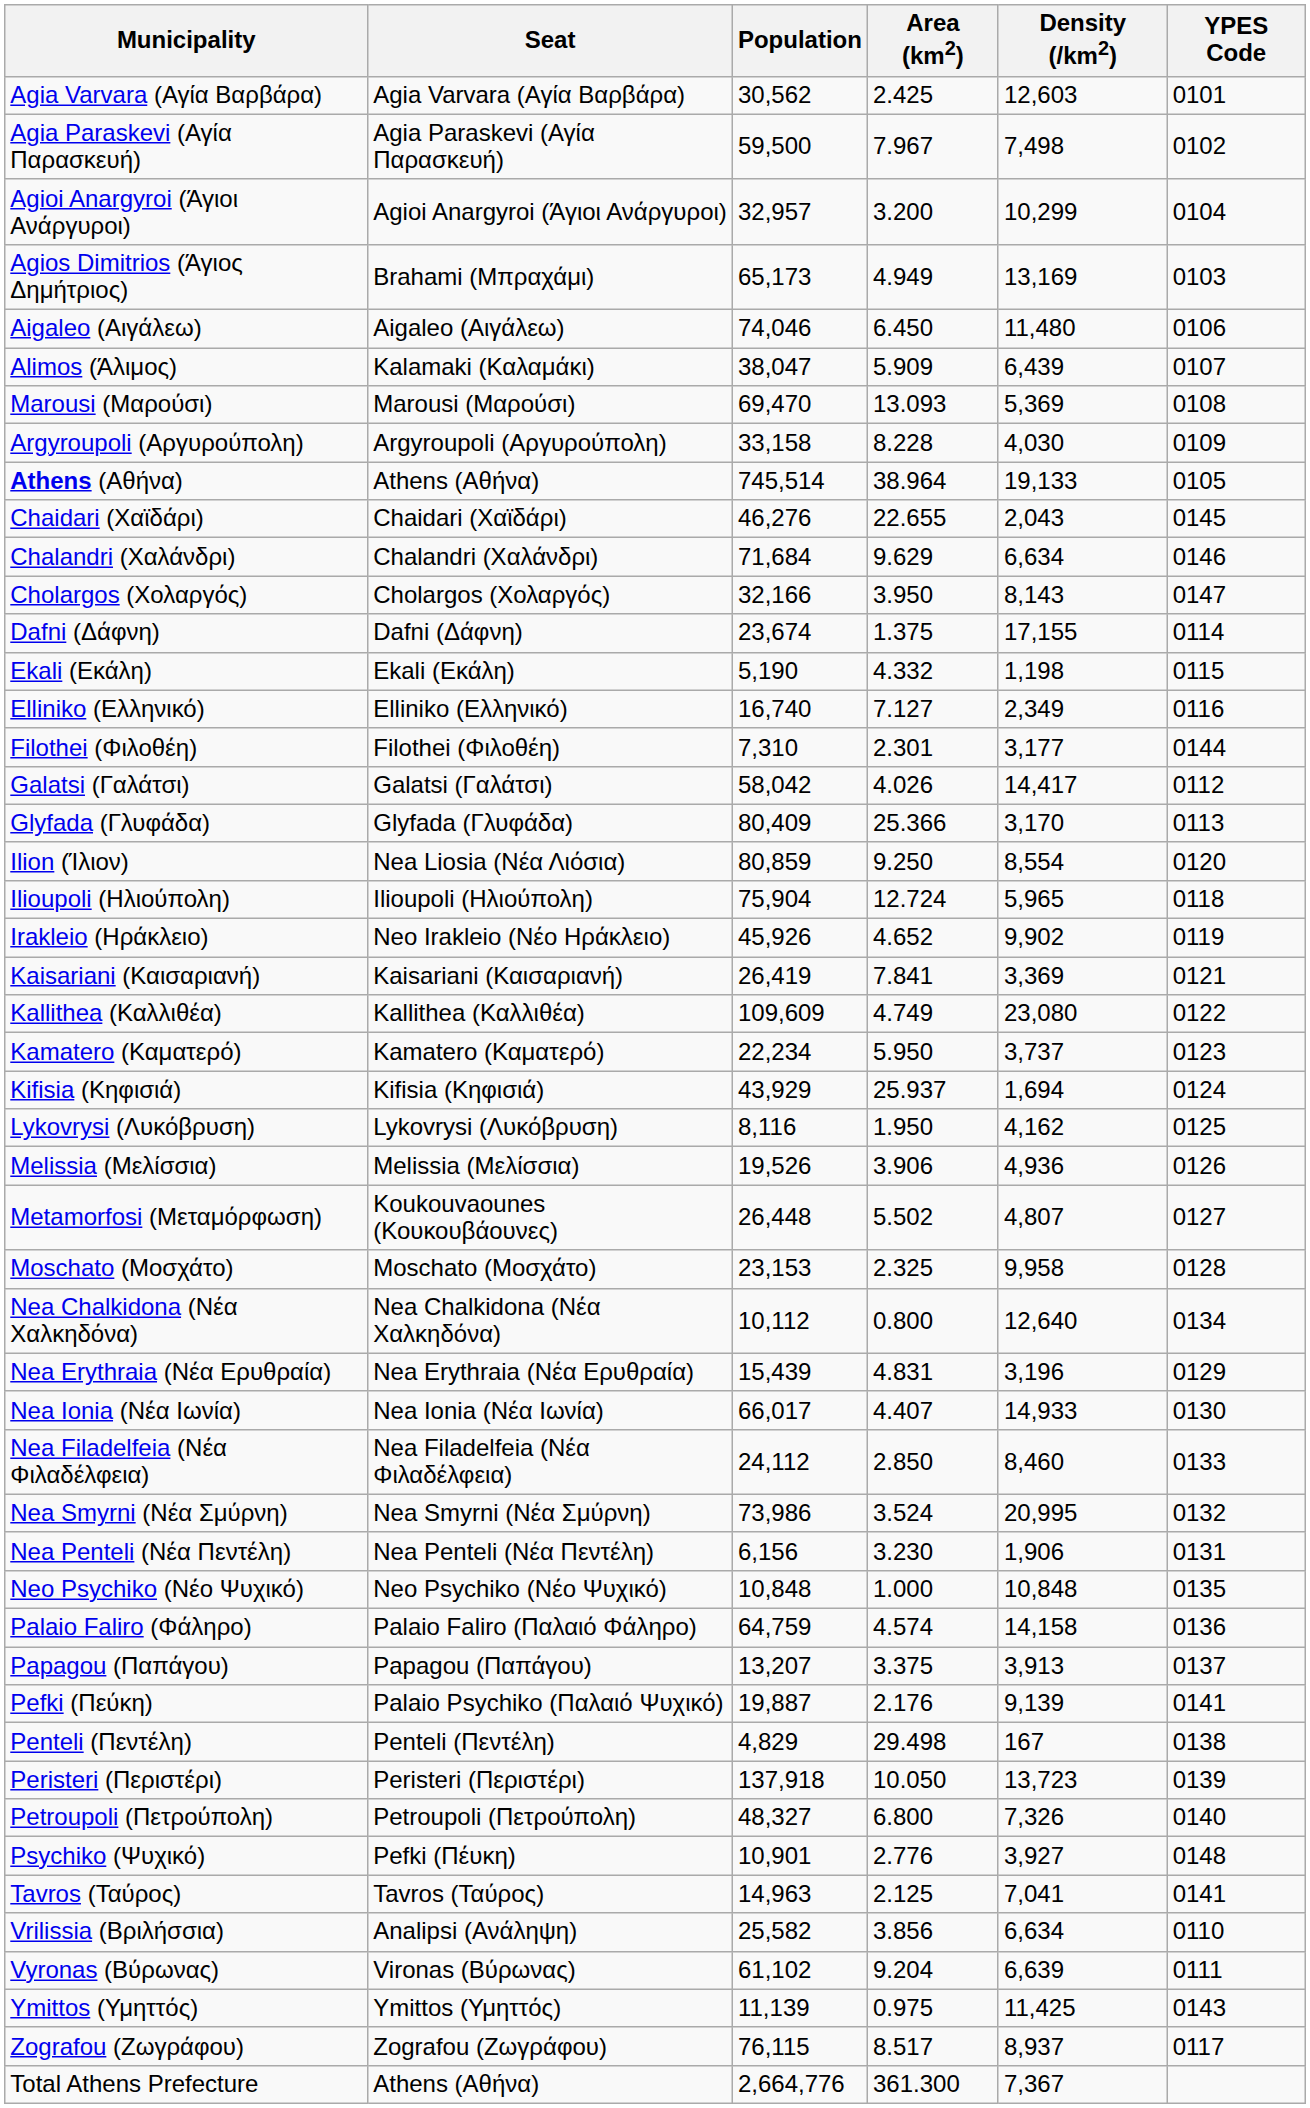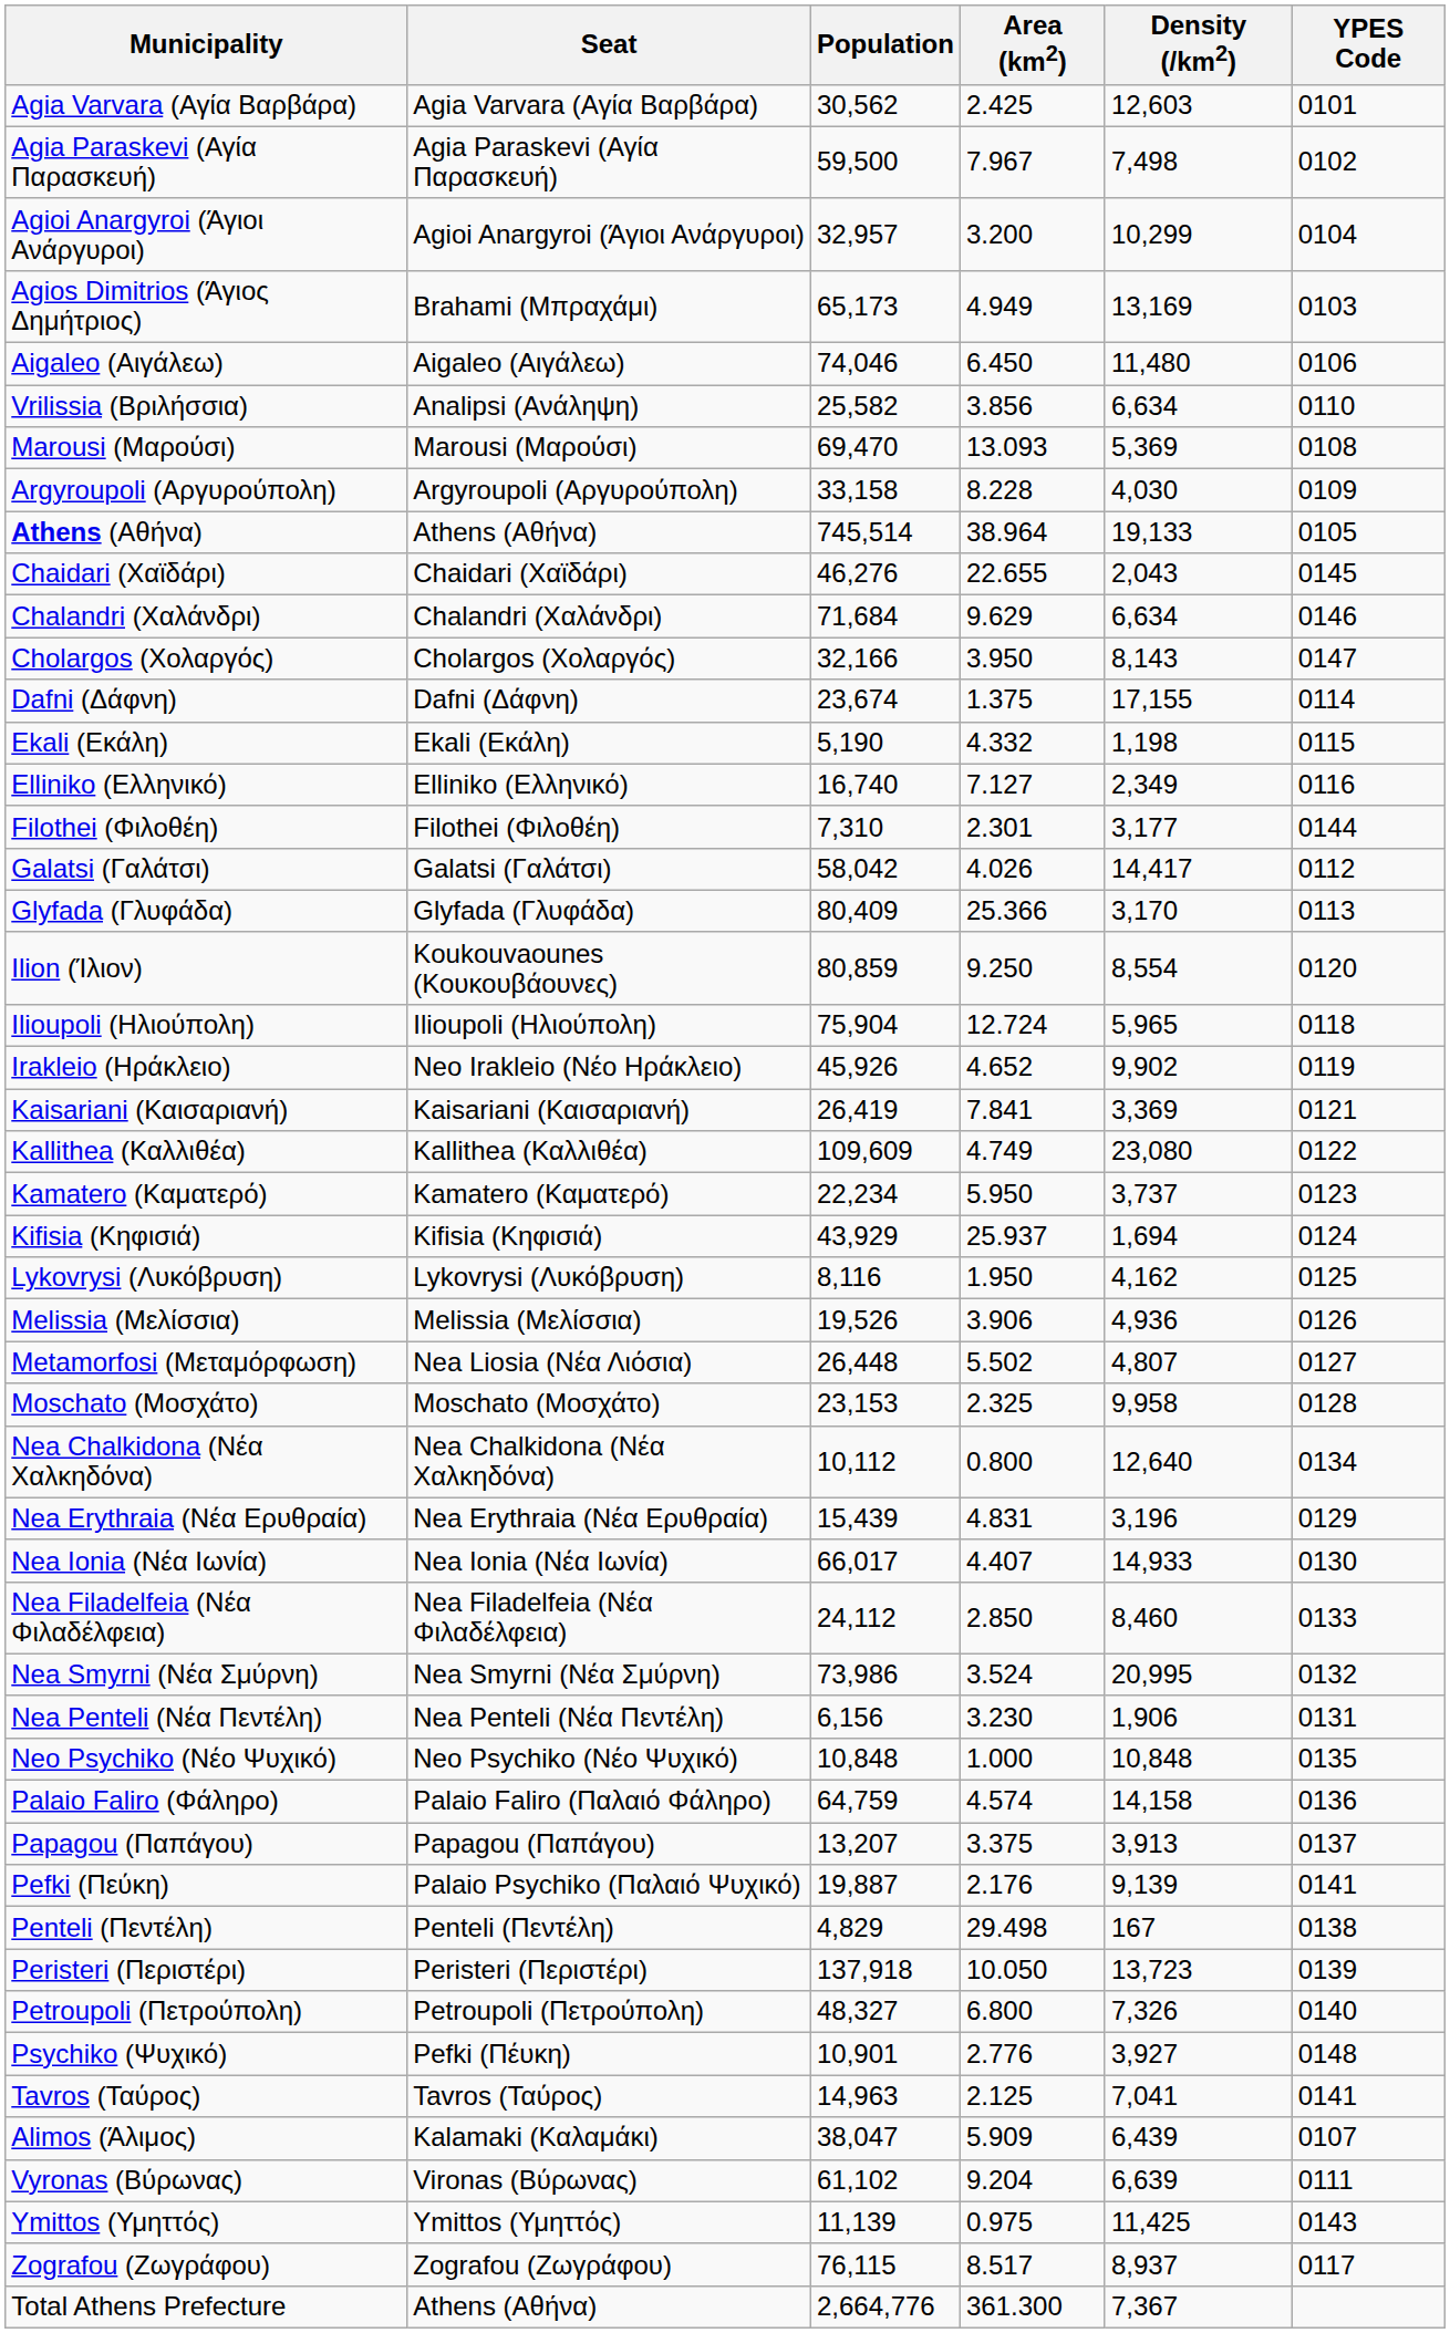rows swapped: Alimos (Άλιμος) <-> Vrilissia (Βριλήσσια)
Ilion (Ίλιον) | Seat: Nea Liosia (Νέα Λιόσια) -> Koukouvaounes (Κουκουβάουνες)
Metamorfosi (Μεταμόρφωση) | Seat: Koukouvaounes (Κουκουβάουνες) -> Nea Liosia (Νέα Λιόσια)
